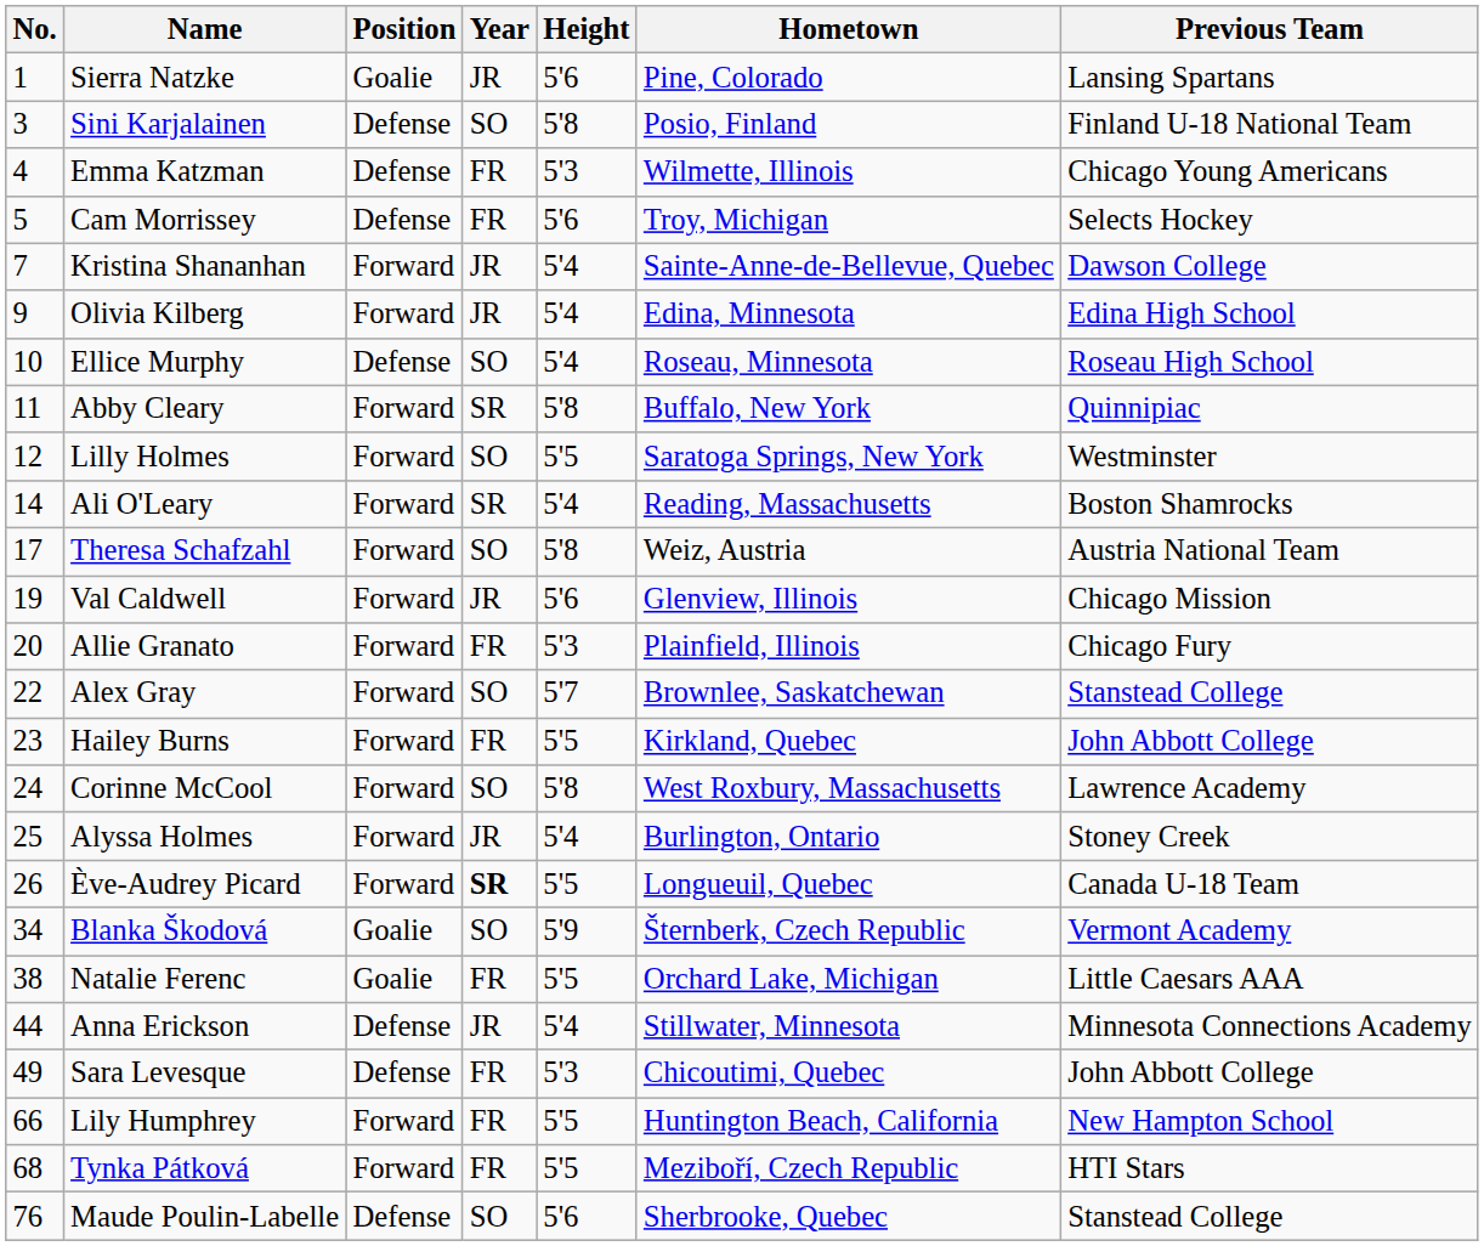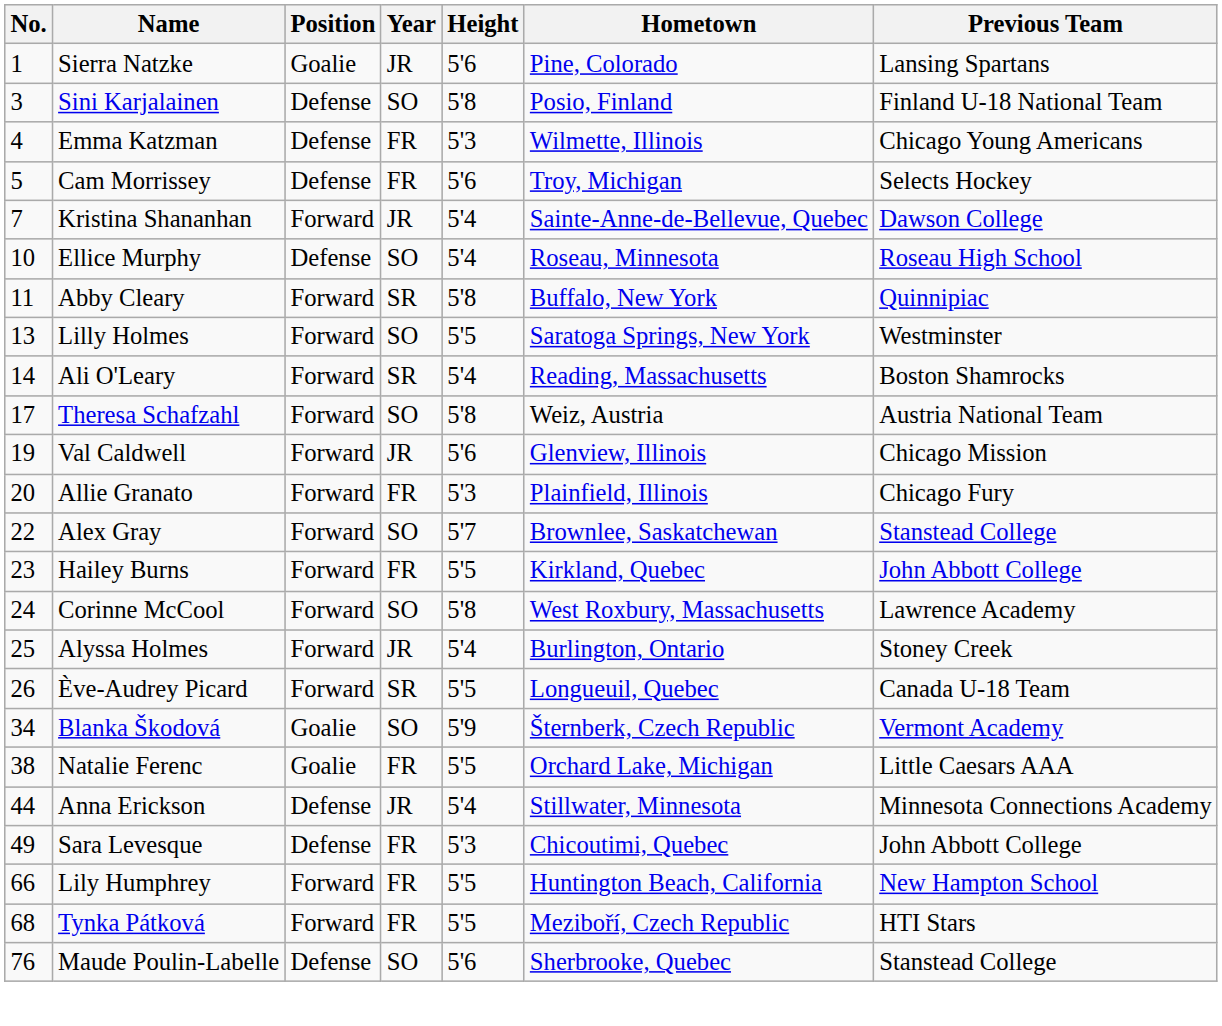- row: 9 | Olivia Kilberg | Forward | JR | 5'4 | Edina, Minnesota | Edina High School
Lilly Holmes | No.: 12 -> 13
Ève-Audrey Picard | Year: bold -> normal
